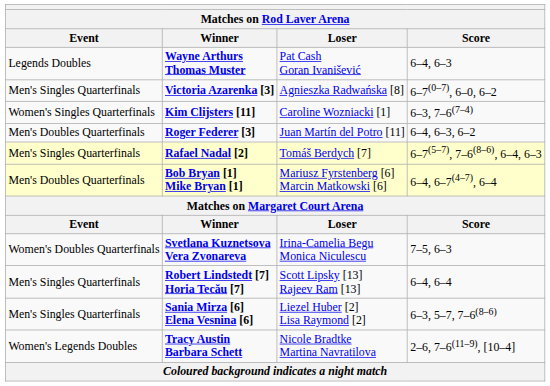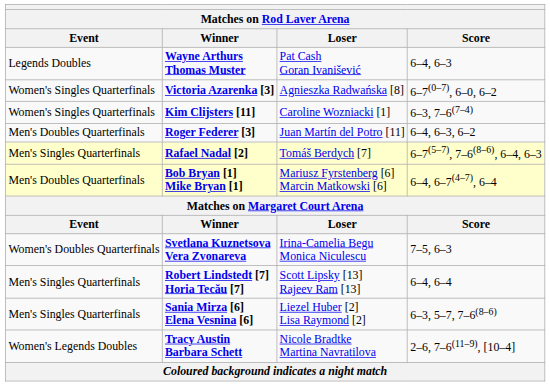Victoria Azarenka [3] | Event: Men's Singles Quarterfinals -> Women's Singles Quarterfinals
